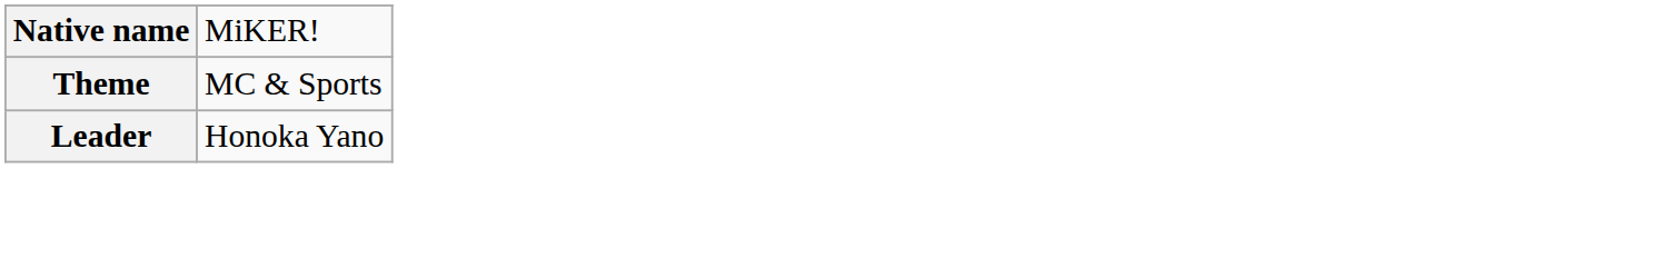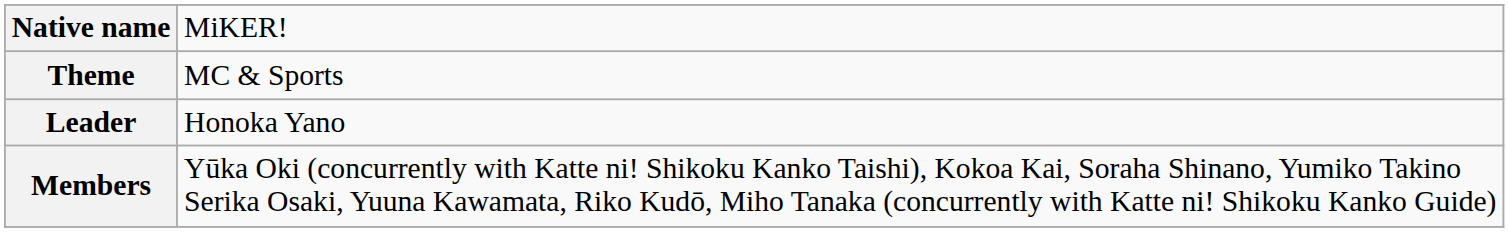+ row: Members | Yūka Oki (concurrently with Katte ni! Shikoku Kanko Taishi), Kokoa Kai, Soraha Shinano, Yumiko Takino Serika Osaki, Yuuna Kawamata, Riko Kudō, Miho Tanaka (concurrently with Katte ni! Shikoku Kanko Guide)
